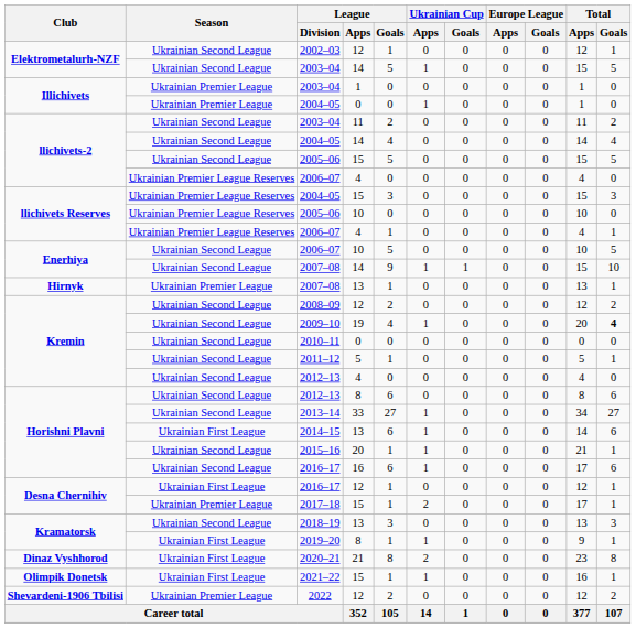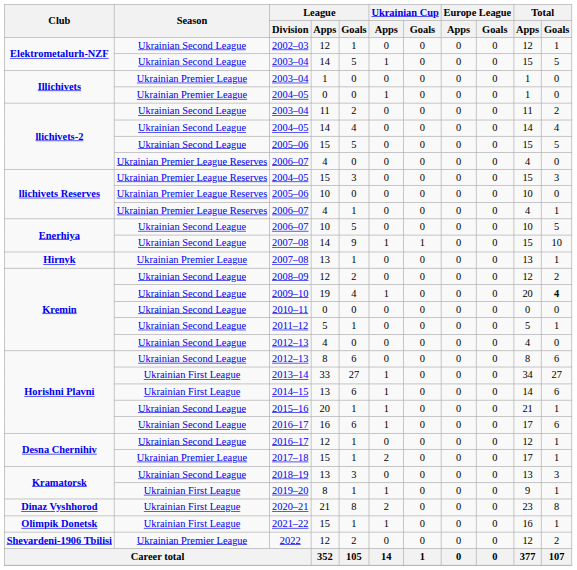2013–14 | Season: Ukrainian Second League -> Ukrainian First League
Desna Chernihiv / 2016–17 | Season: Ukrainian First League -> Ukrainian Second League
